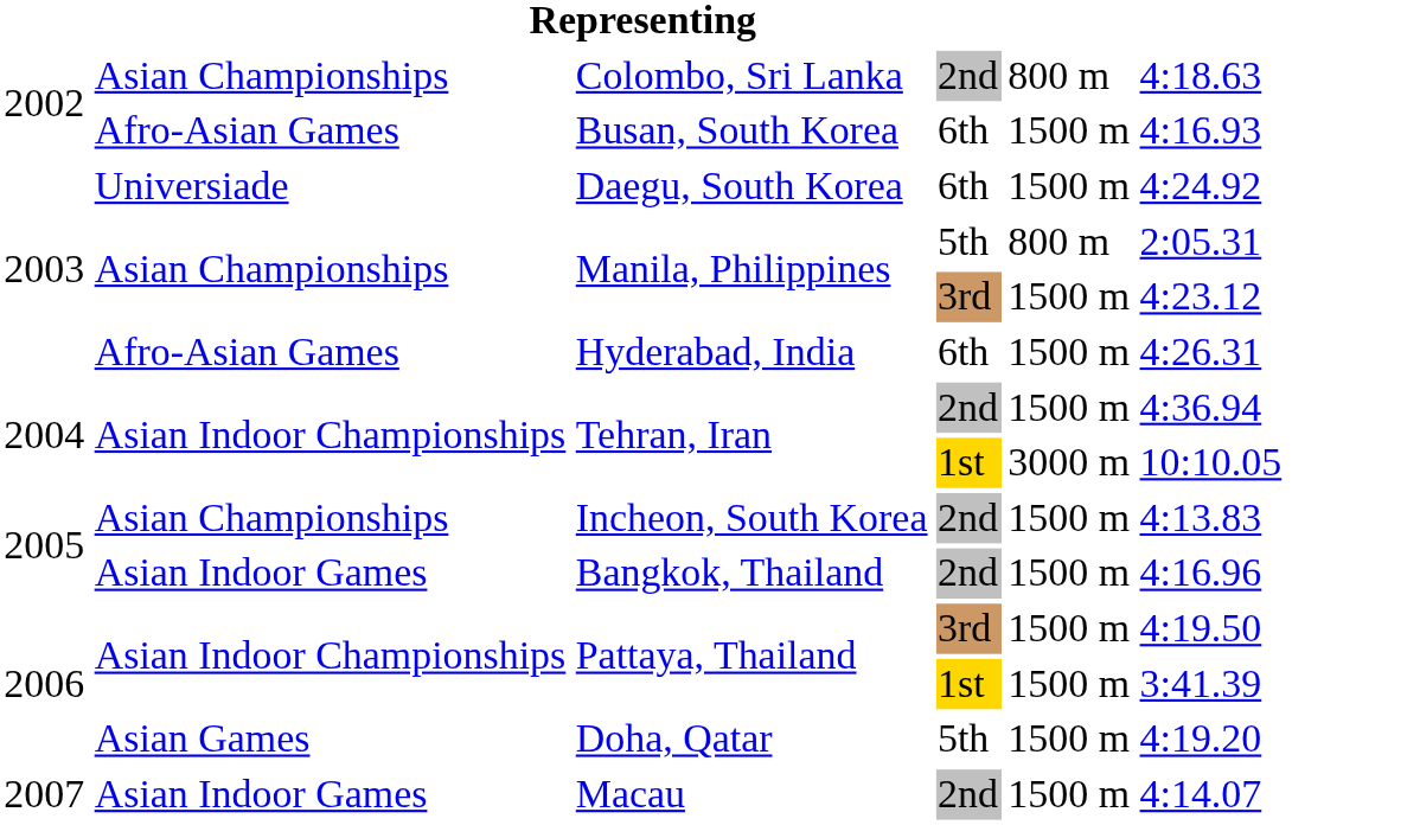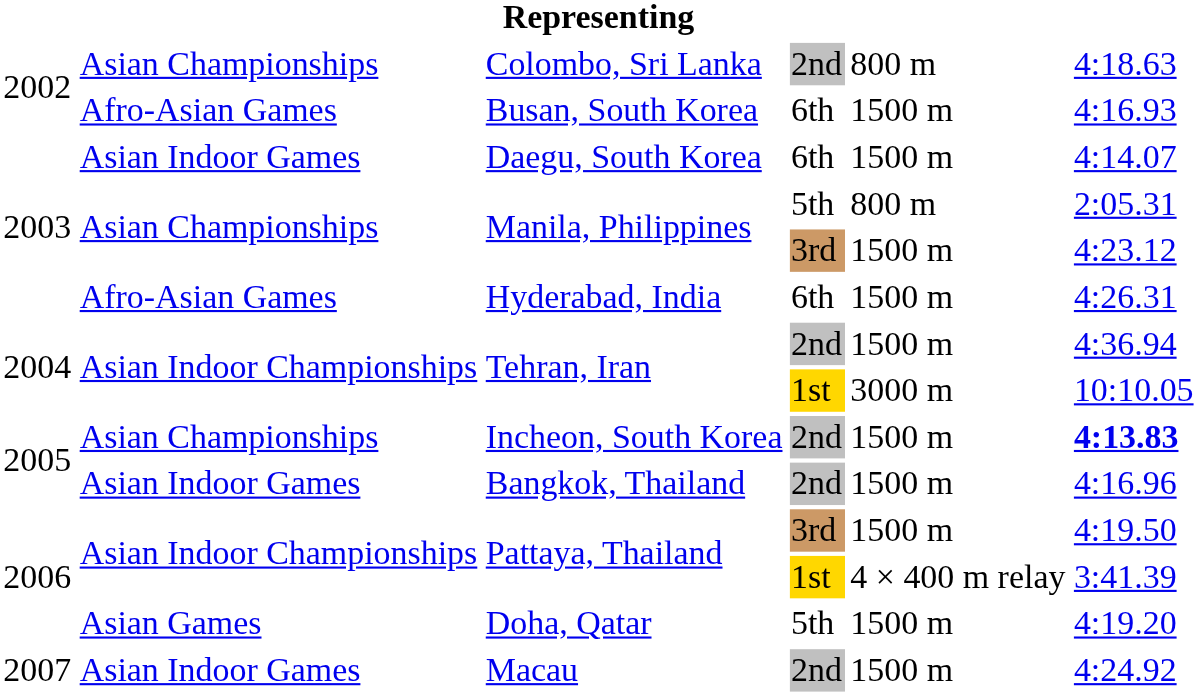Daegu, South Korea | column 2: Universiade -> Asian Indoor Games
Daegu, South Korea | column 6: 4:24.92 -> 4:14.07
Incheon, South Korea | column 6: normal -> bold
Pattaya, Thailand / 1st | column 5: 1500 m -> 4 × 400 m relay
Macau | column 6: 4:14.07 -> 4:24.92
